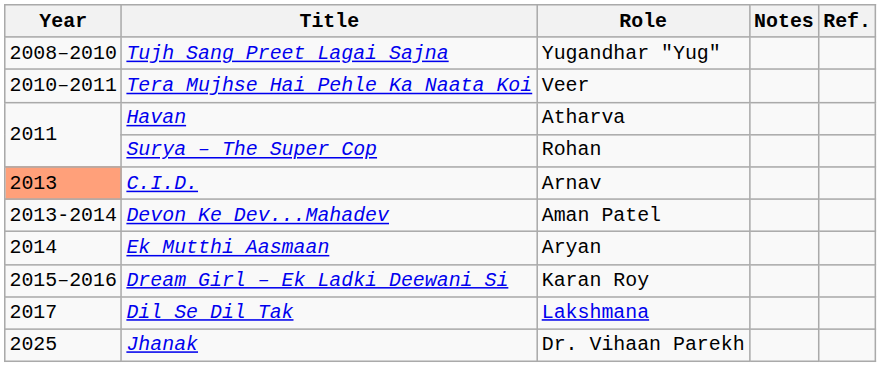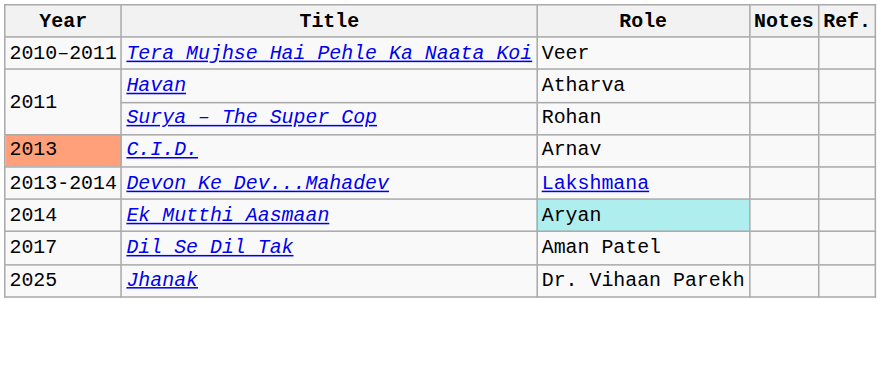- row: 2008–2010 | Tujh Sang Preet Lagai Sajna | Yugandhar "Yug"
Devon Ke Dev...Mahadev | Role: Aman Patel -> Lakshmana
Ek Mutthi Aasmaan | Role: no background -> paleturquoise background
- row: 2015–2016 | Dream Girl – Ek Ladki Deewani Si | Karan Roy
Dil Se Dil Tak | Role: Lakshmana -> Aman Patel
